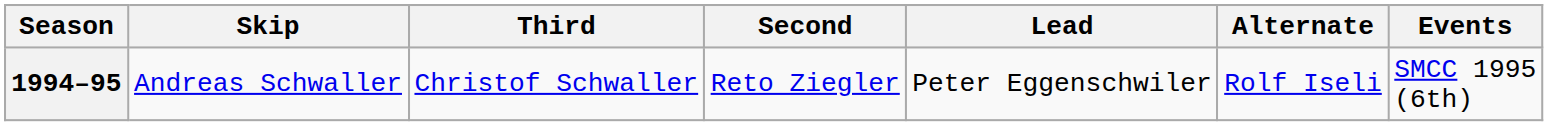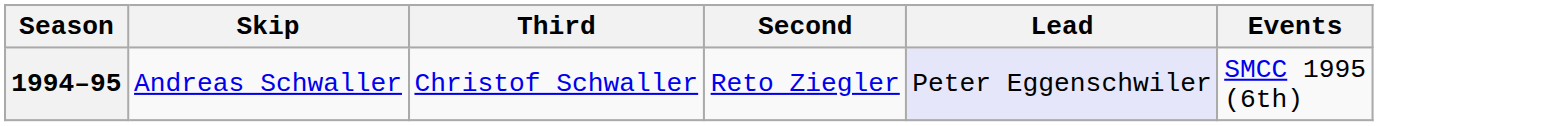- column: Alternate | Rolf Iseli
1994–95 | Lead: no background -> lavender background
